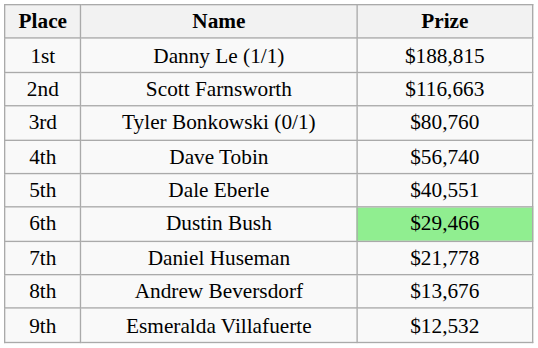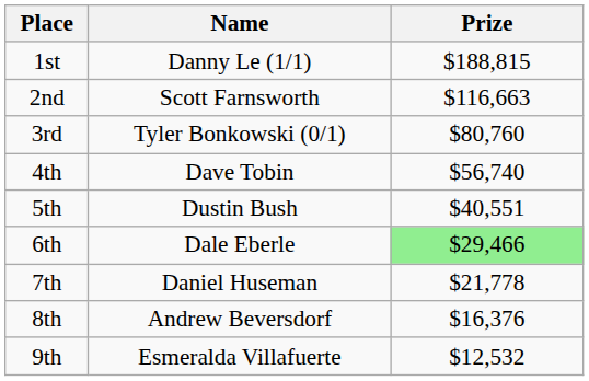5th | Name: Dale Eberle -> Dustin Bush
6th | Name: Dustin Bush -> Dale Eberle
8th | Prize: $13,676 -> $16,376
